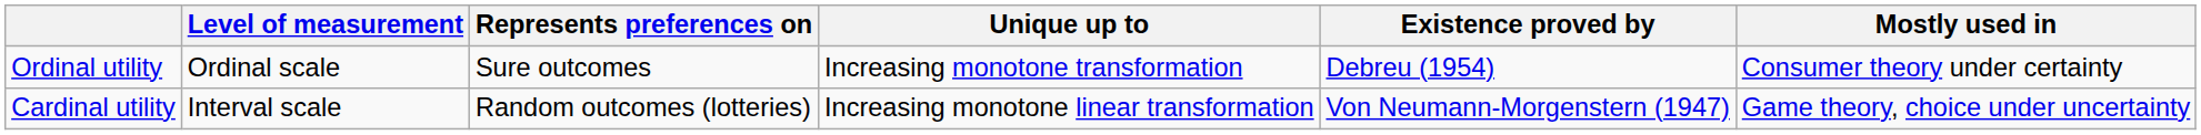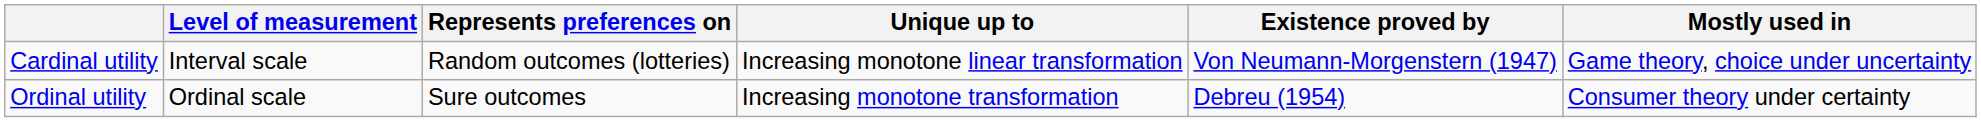rows swapped: Ordinal utility <-> Cardinal utility
